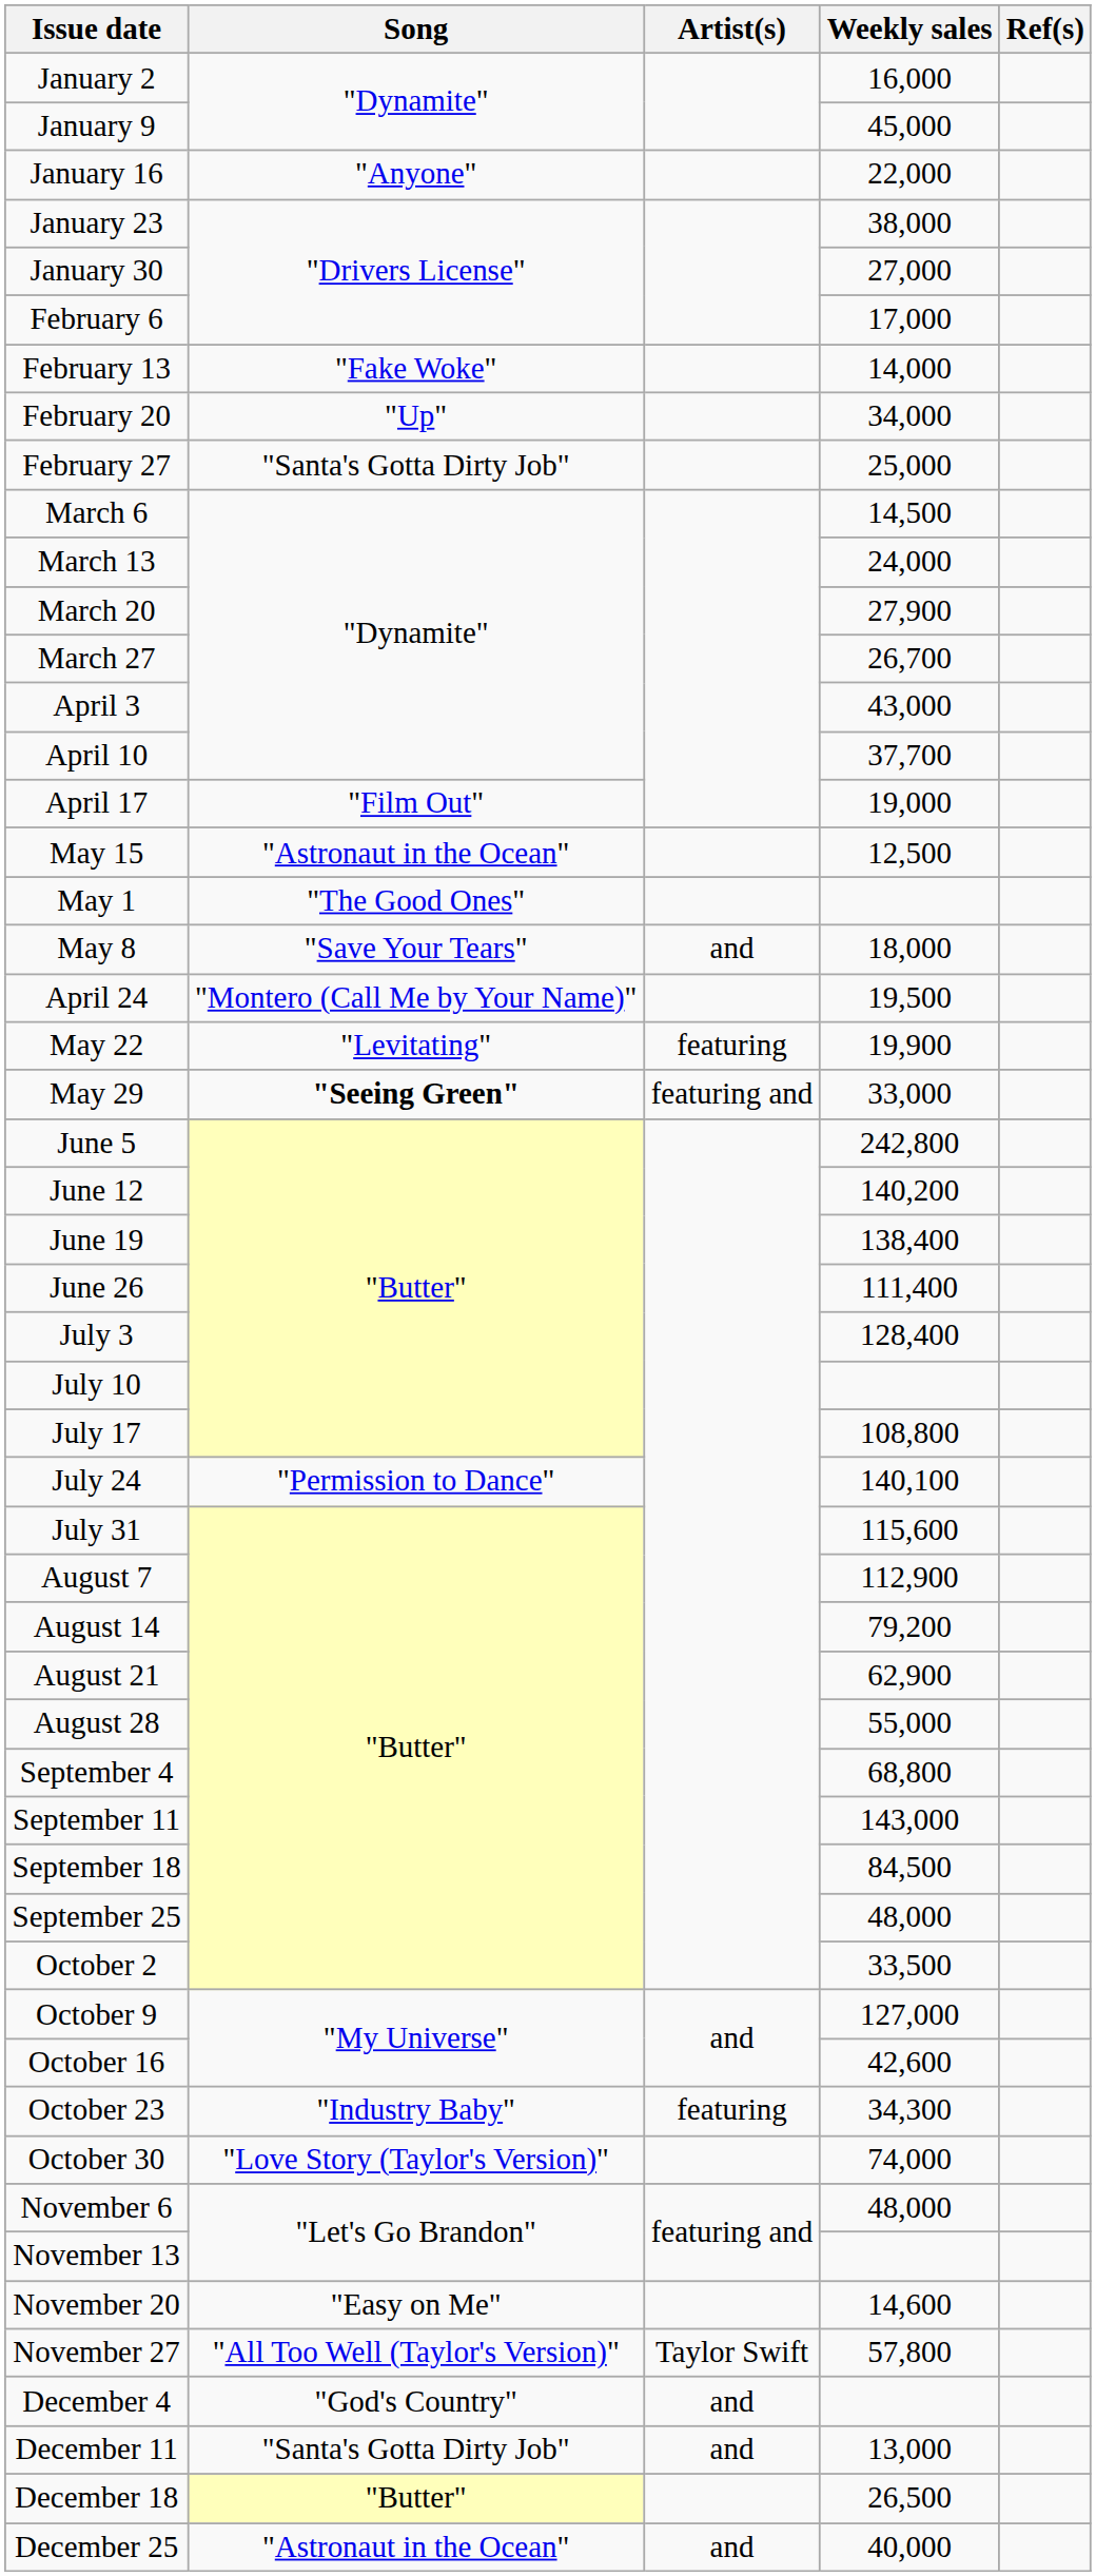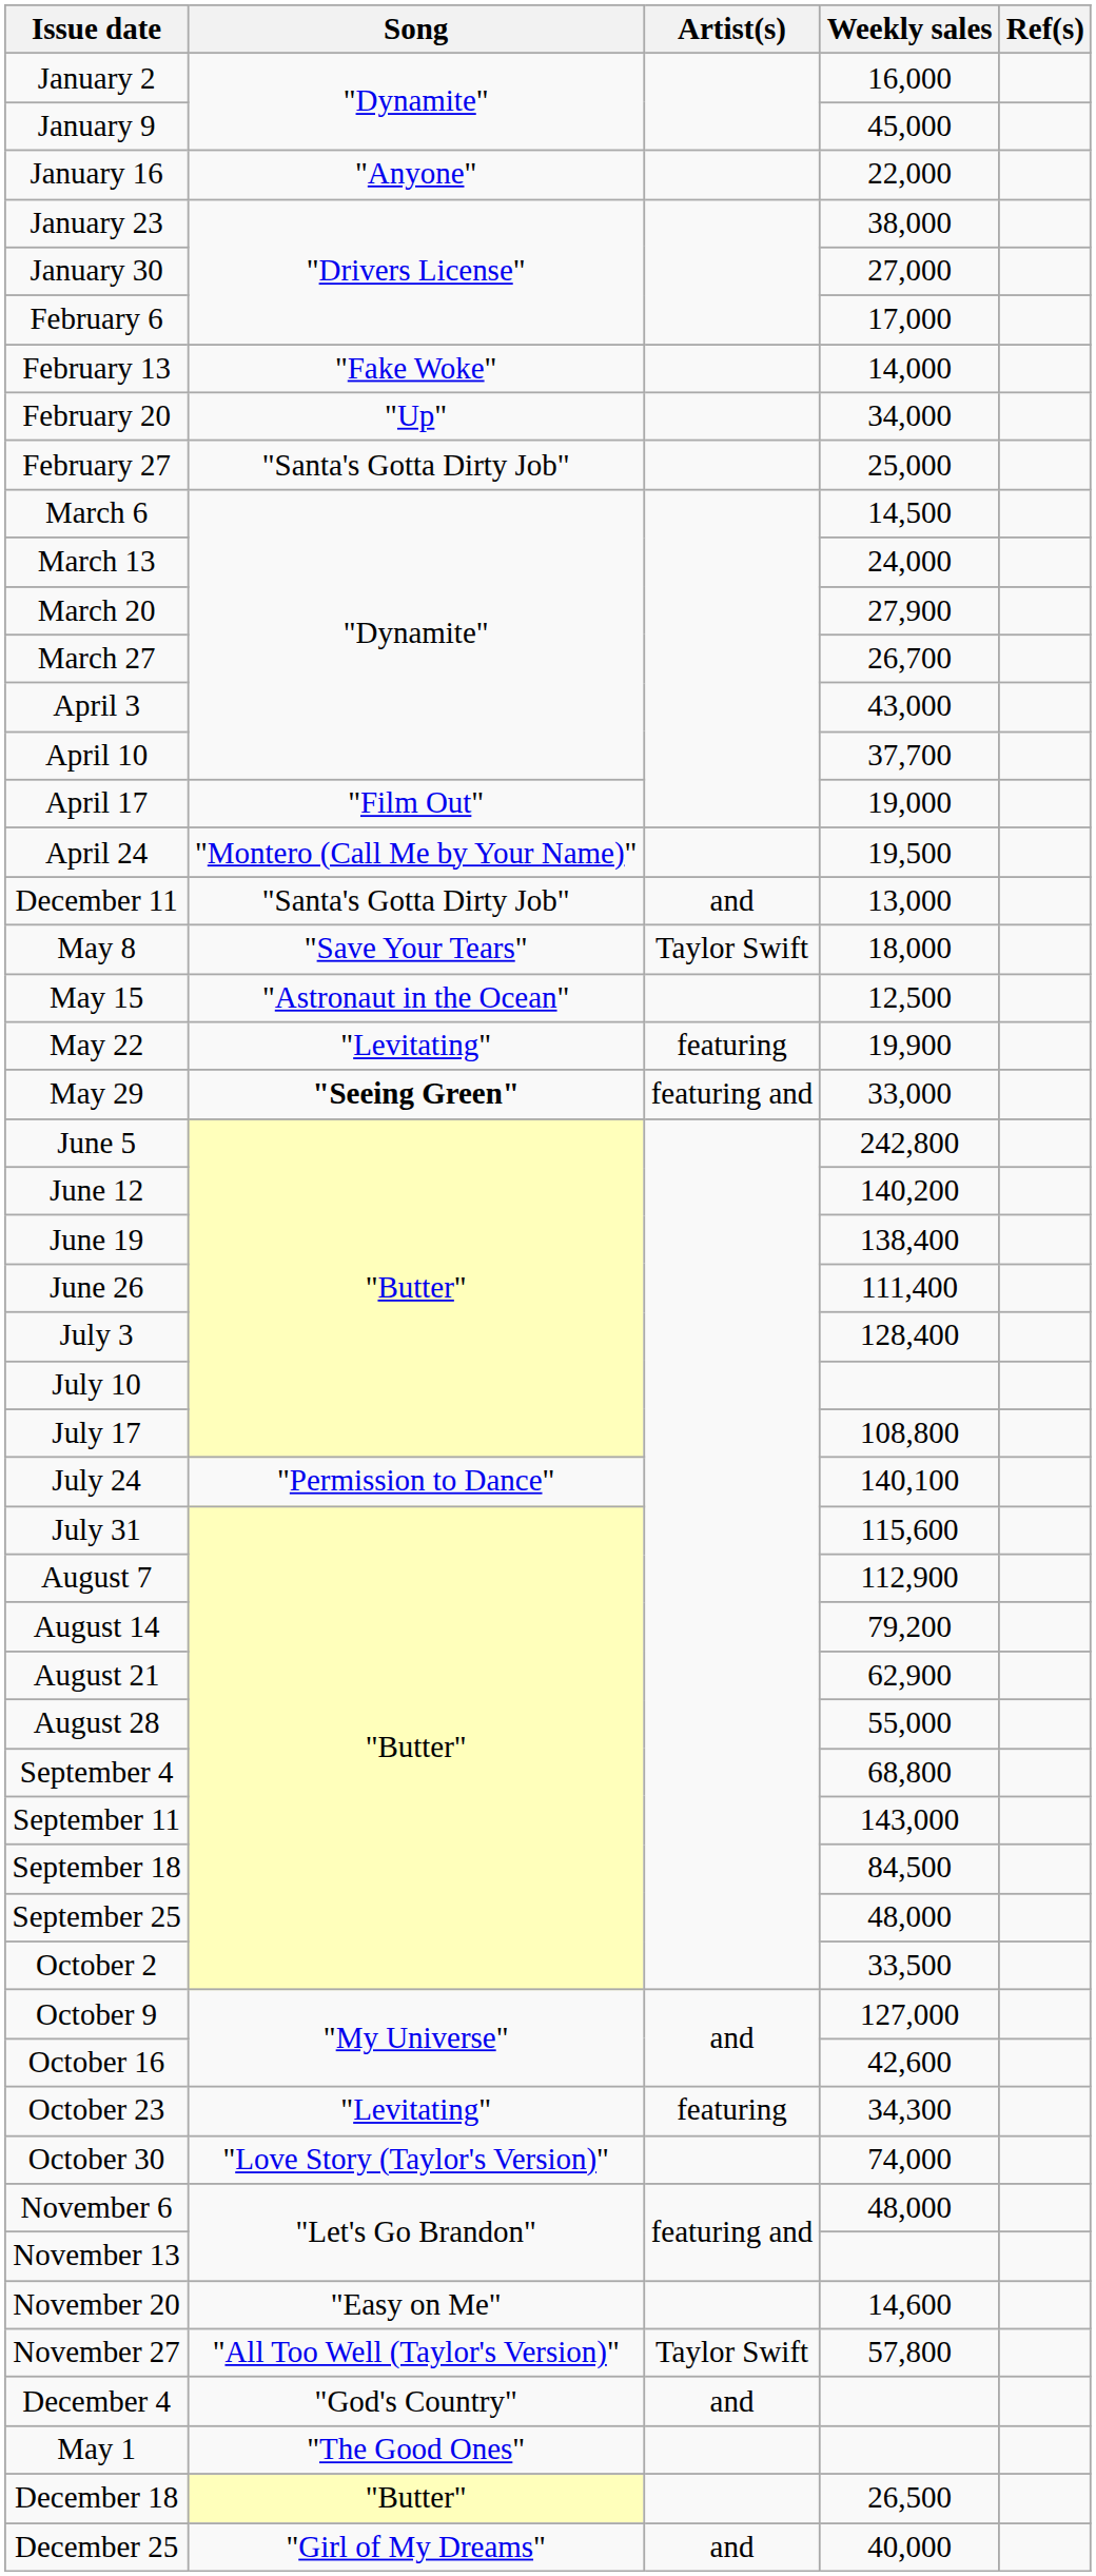rows swapped: April 24 <-> May 15
rows swapped: May 1 <-> December 11
May 8 | Artist(s): and -> Taylor Swift
October 23 | Song: "Industry Baby" -> "Levitating"
December 25 | Song: "Astronaut in the Ocean" -> "Girl of My Dreams"
